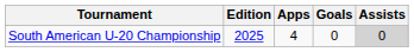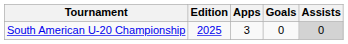South American U-20 Championship | Apps: 4 -> 3
